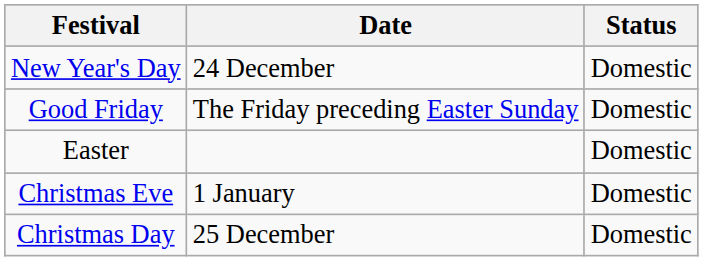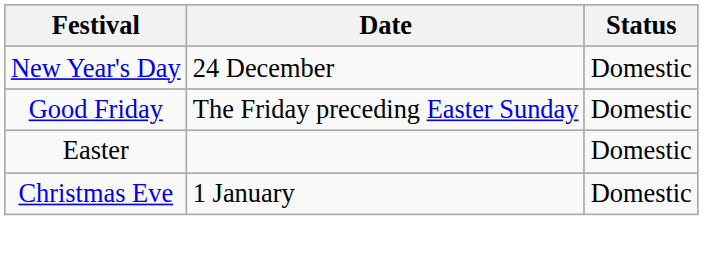- row: Christmas Day | 25 December | Domestic
